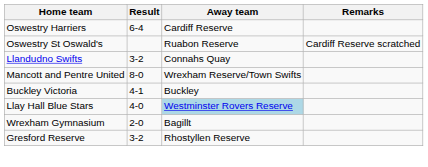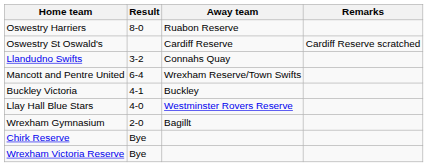Oswestry Harriers | Result: 6-4 -> 8-0
Oswestry Harriers | Away team: Cardiff Reserve -> Ruabon Reserve
Oswestry St Oswald's | Away team: Ruabon Reserve -> Cardiff Reserve
Mancott and Pentre United | Result: 8-0 -> 6-4
Llay Hall Blue Stars | Away team: lightblue background -> no background
- row: Gresford Reserve | 3-2 | Rhostyllen Reserve
+ row: Chirk Reserve | Bye
+ row: Wrexham Victoria Reserve | Bye
